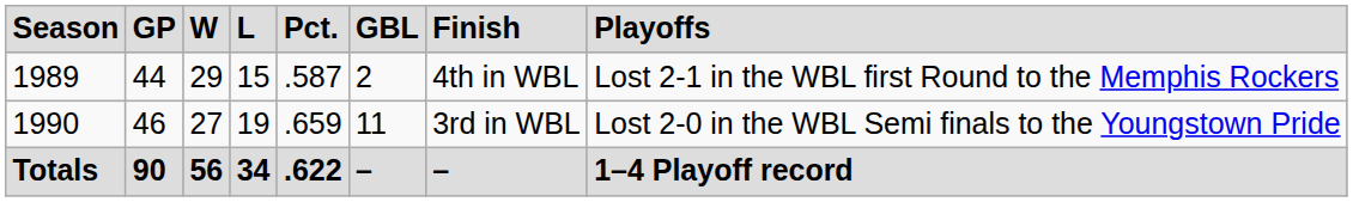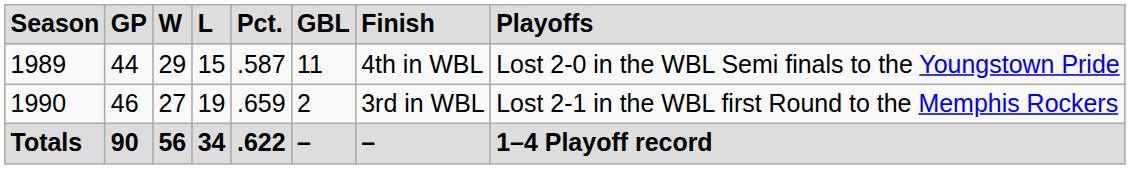1989 | column 6: 2 -> 11
1989 | column 8: Lost 2-1 in the WBL first Round to the Memphis Rockers -> Lost 2-0 in the WBL Semi finals to the Youngstown Pride
1990 | column 6: 11 -> 2
1990 | column 8: Lost 2-0 in the WBL Semi finals to the Youngstown Pride -> Lost 2-1 in the WBL first Round to the Memphis Rockers
